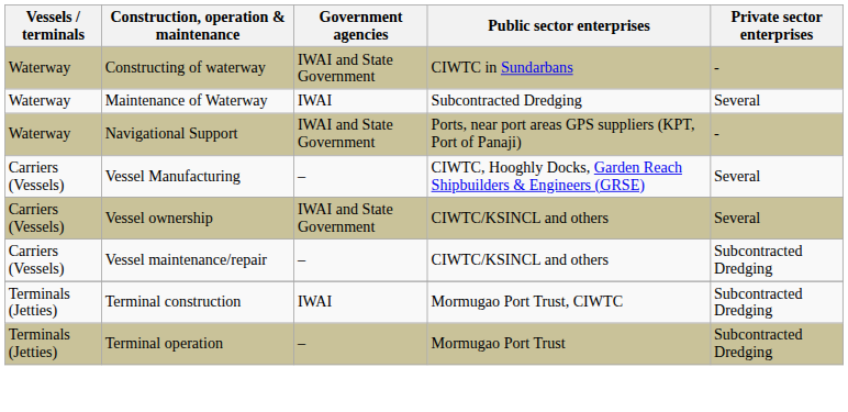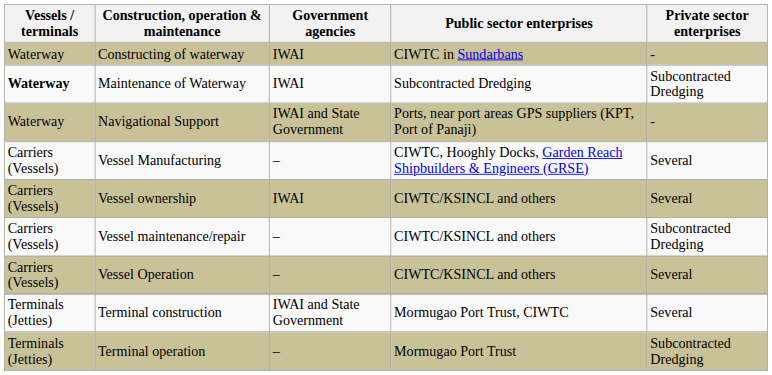Constructing of waterway | Government agencies: IWAI and State Government -> IWAI
Maintenance of Waterway | Vessels / terminals: normal -> bold
Maintenance of Waterway | Private sector enterprises: Several -> Subcontracted Dredging
Vessel ownership | Government agencies: IWAI and State Government -> IWAI
+ row: Carriers (Vessels) | Vessel Operation | – | CIWTC/KSINCL and others | Several
Terminal construction | Government agencies: IWAI -> IWAI and State Government
Terminal construction | Private sector enterprises: Subcontracted Dredging -> Several
